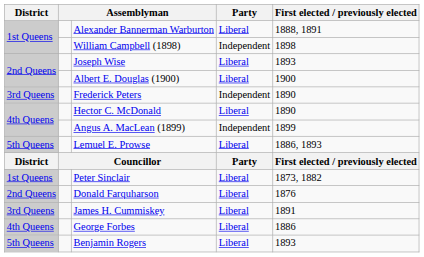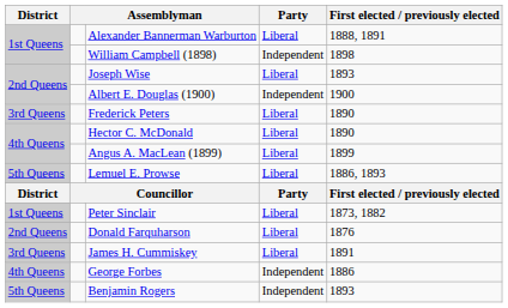Albert E. Douglas (1900) | Party: Liberal -> Independent
Frederick Peters | Party: Independent -> Liberal
Angus A. MacLean (1899) | Party: Independent -> Liberal
George Forbes | Party: Liberal -> Independent
Benjamin Rogers | Party: Liberal -> Independent
